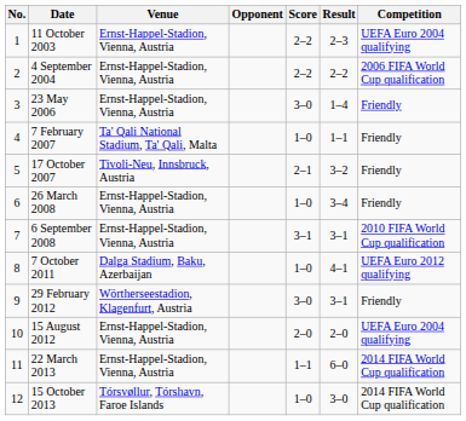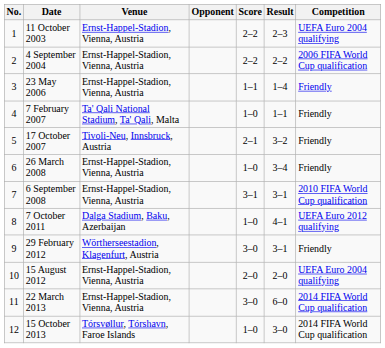23 May 2006 | Score: 3–0 -> 1–1
22 March 2013 | Score: 1–1 -> 3–0
